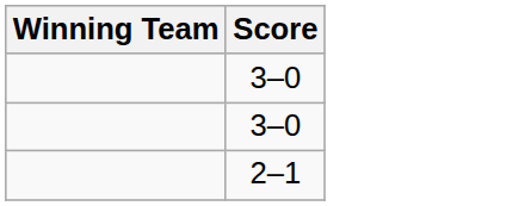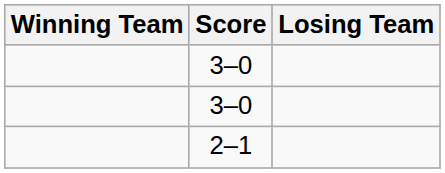+ column: Losing Team
